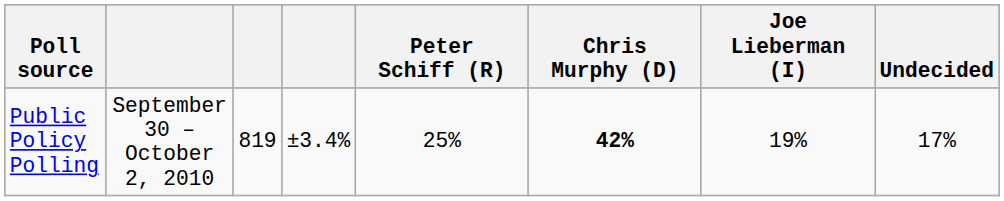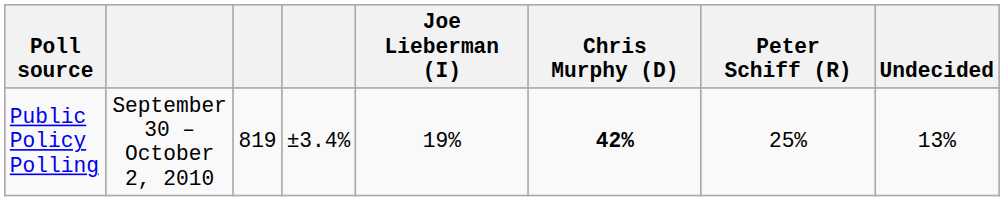columns swapped: Joe Lieberman (I) <-> Peter Schiff (R)
Public Policy Polling | Undecided: 17% -> 13%
